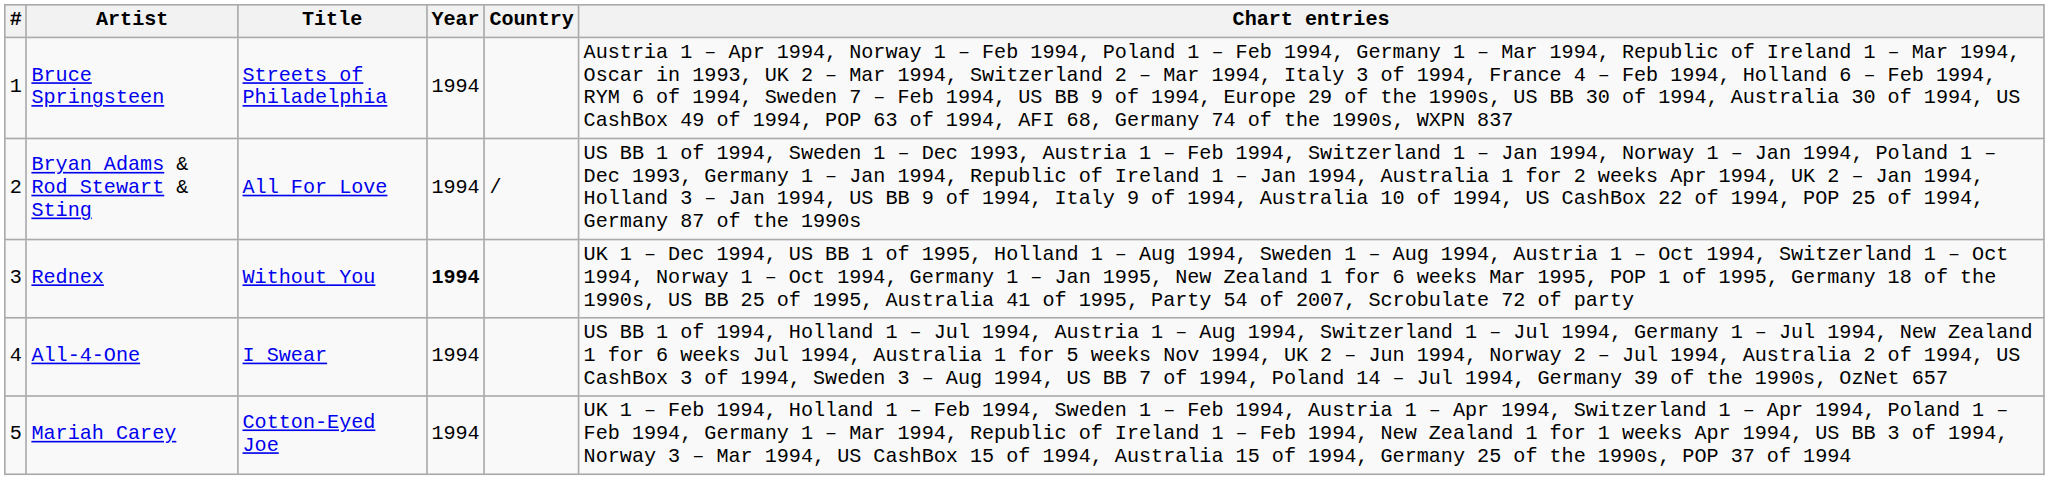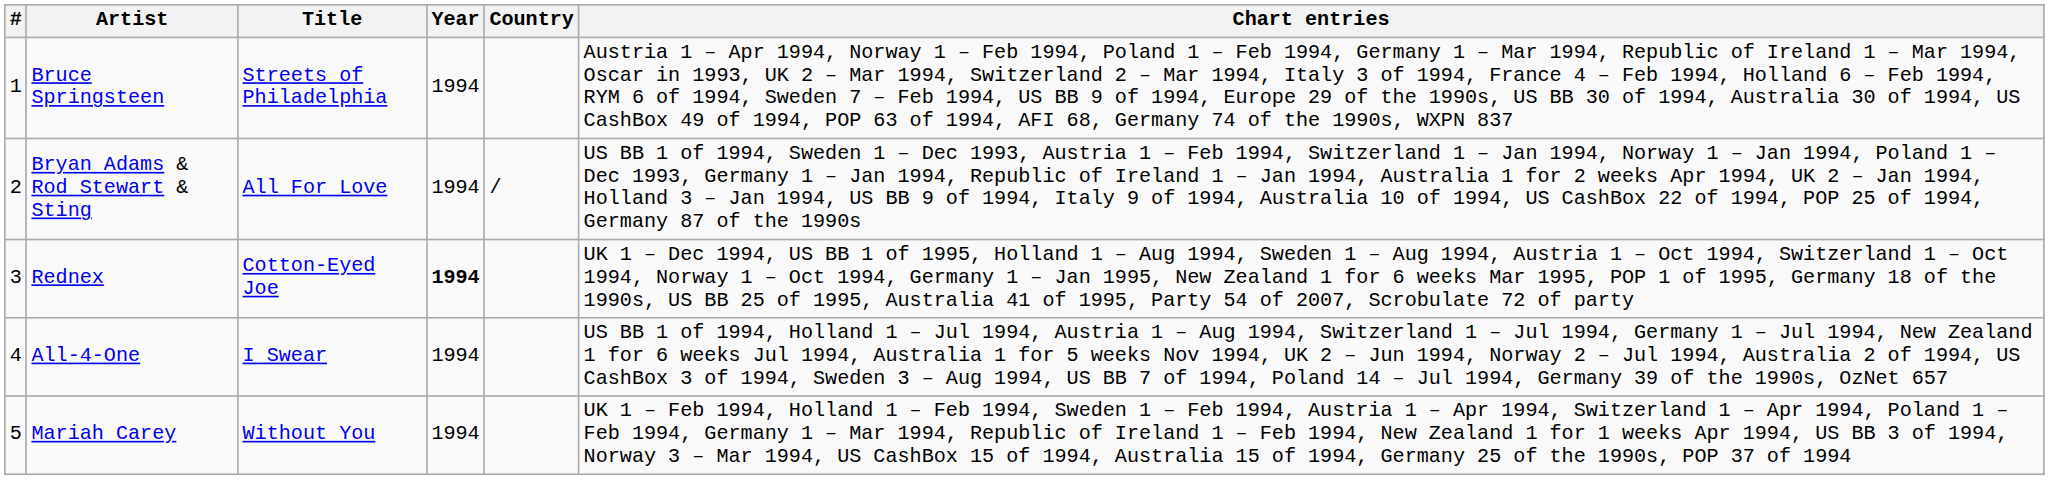Rednex | Title: Without You -> Cotton-Eyed Joe
Mariah Carey | Title: Cotton-Eyed Joe -> Without You
